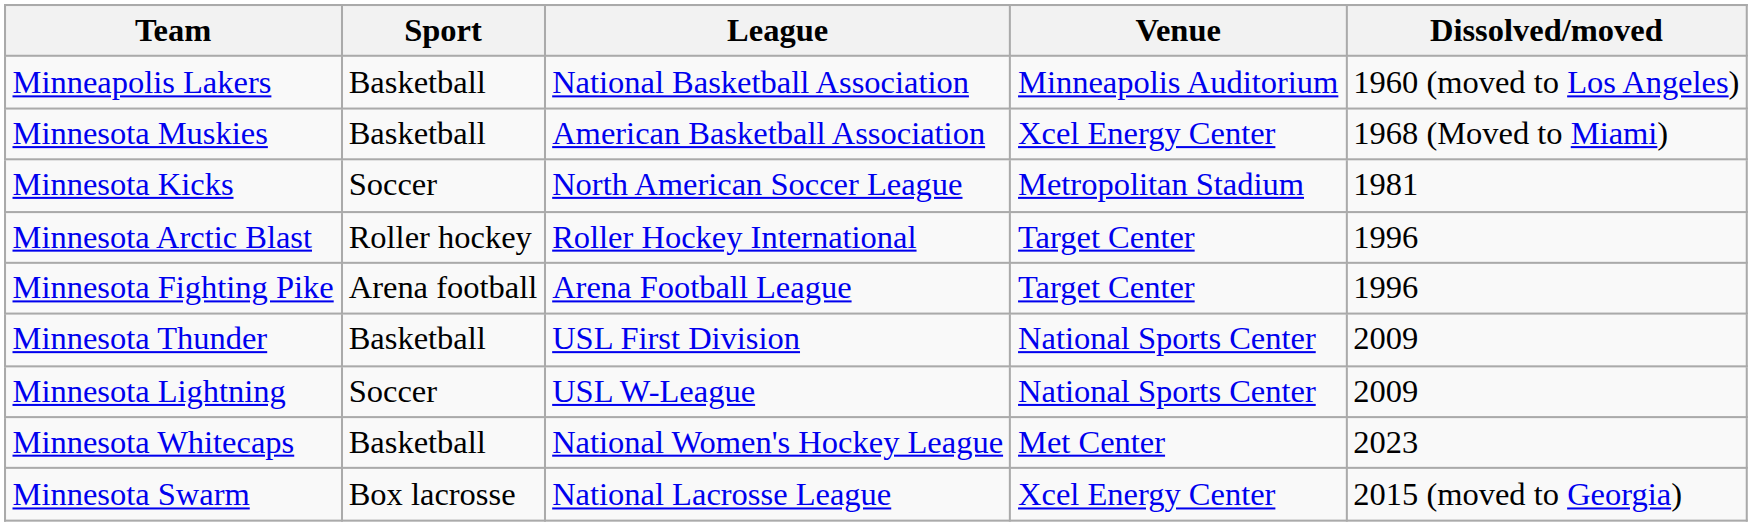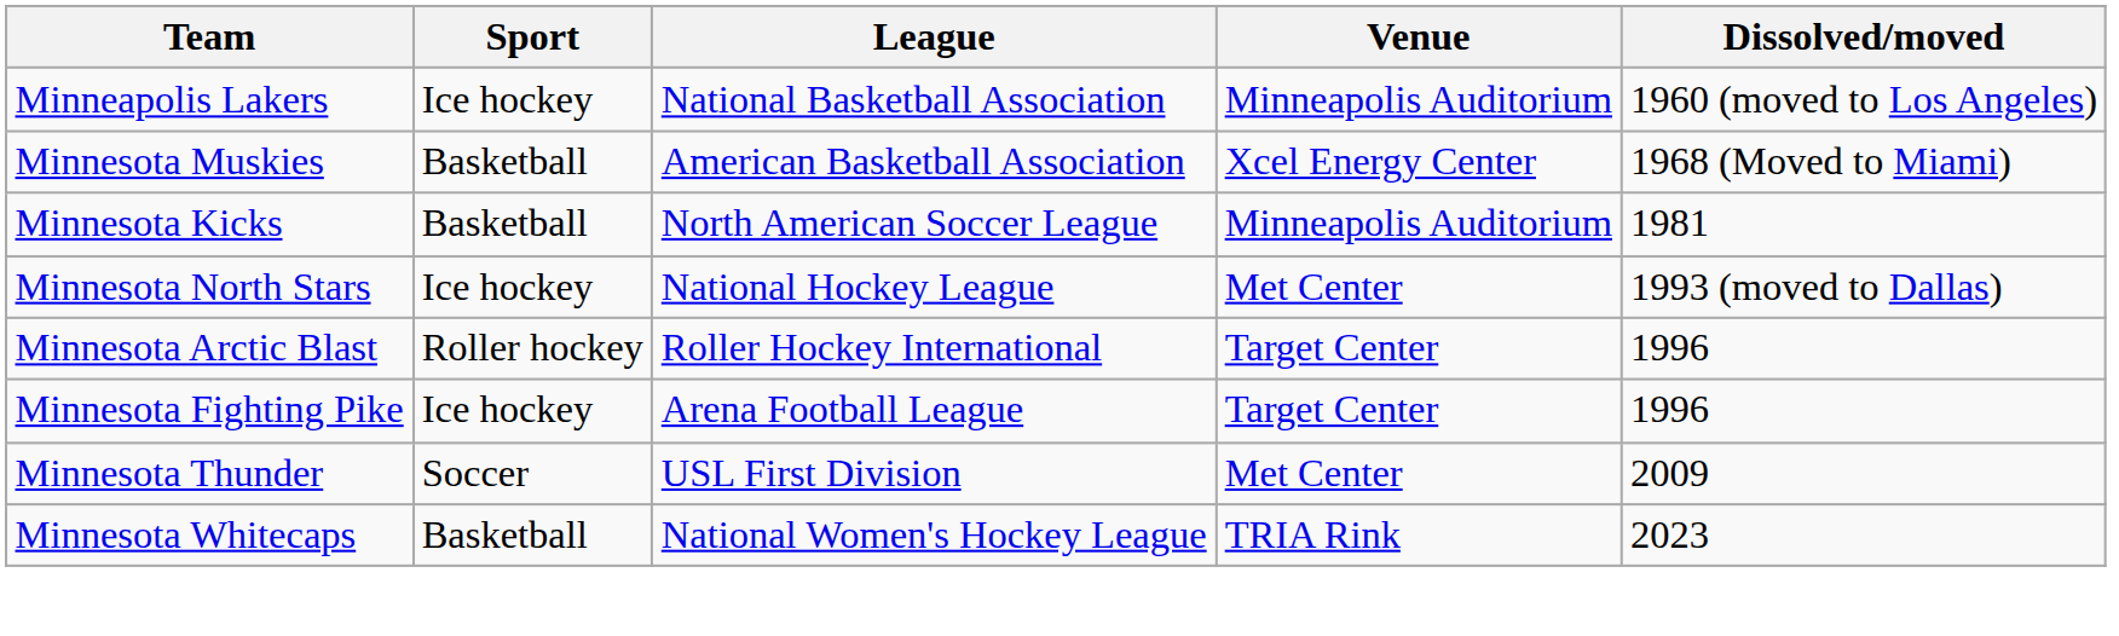Minneapolis Lakers | Sport: Basketball -> Ice hockey
Minnesota Kicks | Sport: Soccer -> Basketball
Minnesota Kicks | Venue: Metropolitan Stadium -> Minneapolis Auditorium
+ row: Minnesota North Stars | Ice hockey | National Hockey League | Met Center | 1993 (moved to Dallas)
Minnesota Fighting Pike | Sport: Arena football -> Ice hockey
Minnesota Thunder | Sport: Basketball -> Soccer
Minnesota Thunder | Venue: National Sports Center -> Met Center
- row: Minnesota Lightning | Soccer | USL W-League | National Sports Center | 2009
Minnesota Whitecaps | Venue: Met Center -> TRIA Rink
- row: Minnesota Swarm | Box lacrosse | National Lacrosse League | Xcel Energy Center | 2015 (moved to Georgia)
